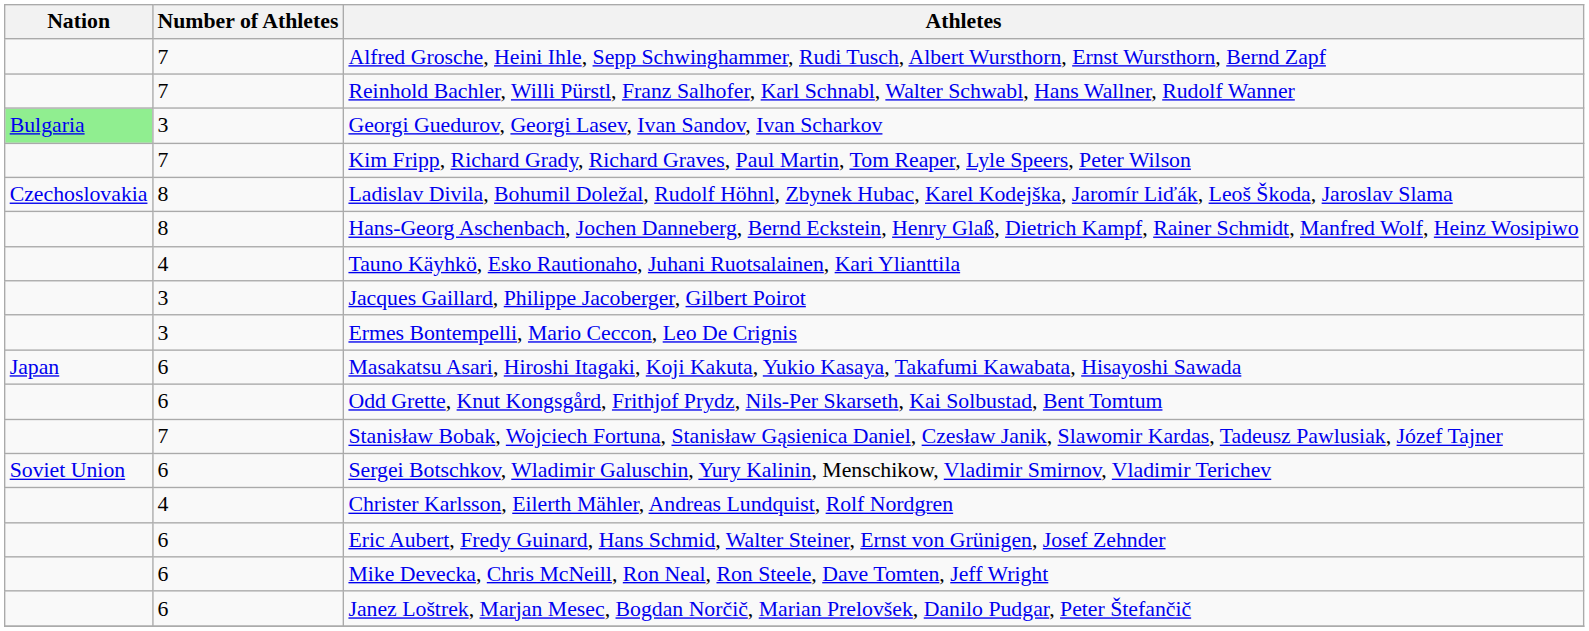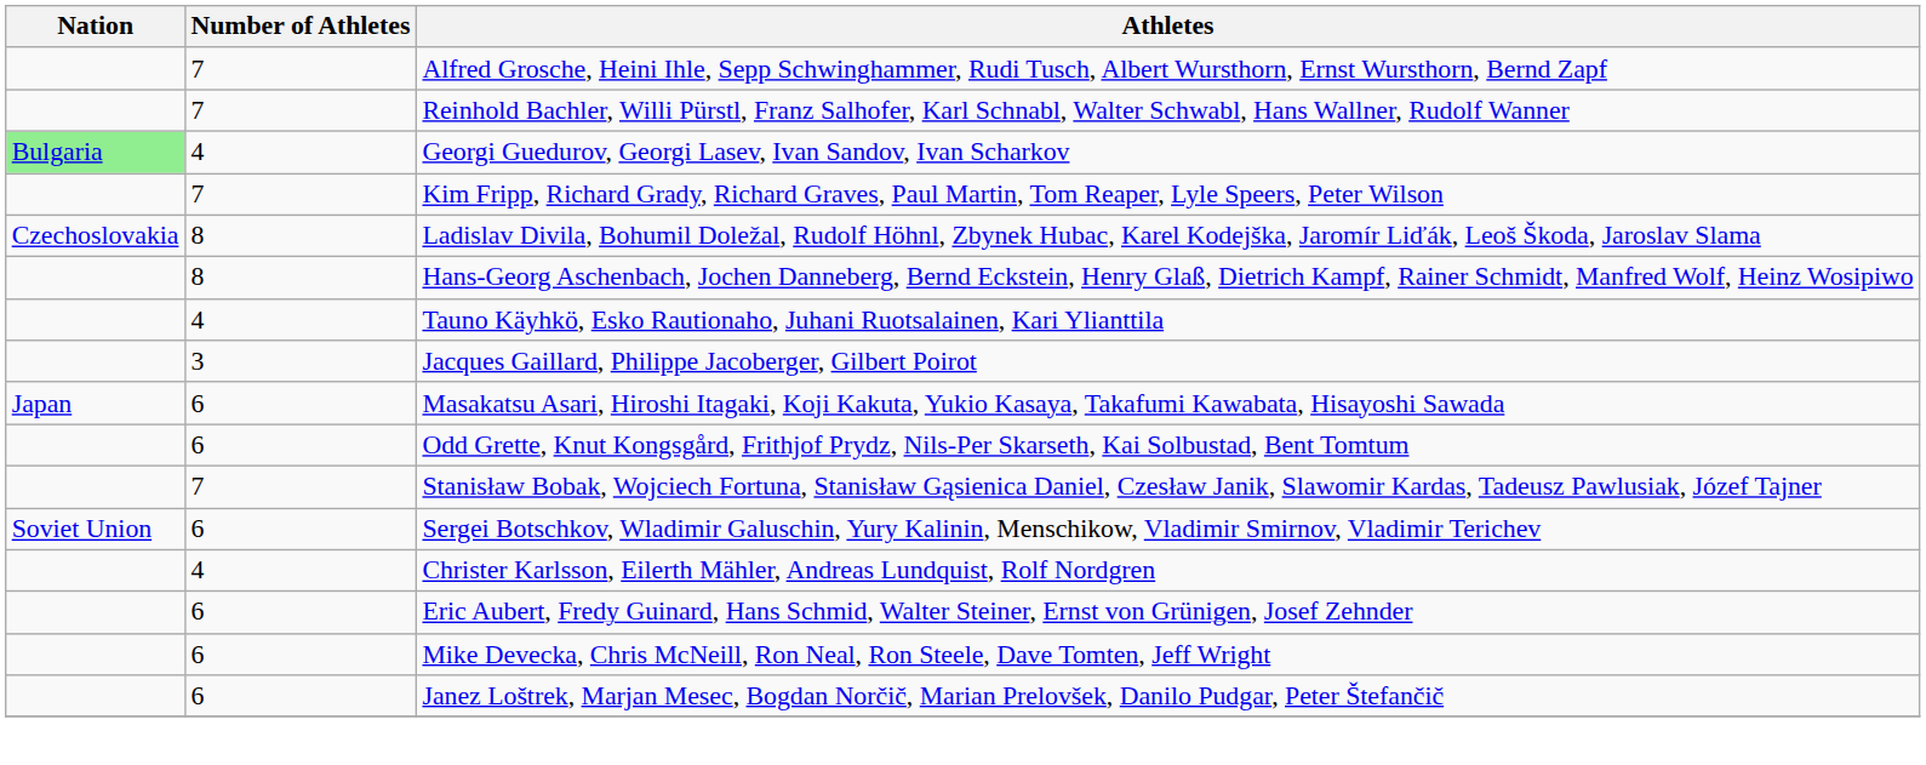Georgi Guedurov, Georgi Lasev, Ivan Sandov, Ivan Scharkov | Number of Athletes: 3 -> 4
- row: 3 | Ermes Bontempelli, Mario Ceccon, Leo De Crignis
